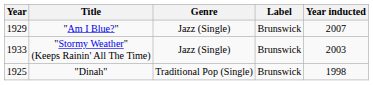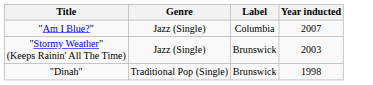- column: Year | 1929 | 1933 | 1925
"Am I Blue?" | Label: Brunswick -> Columbia
